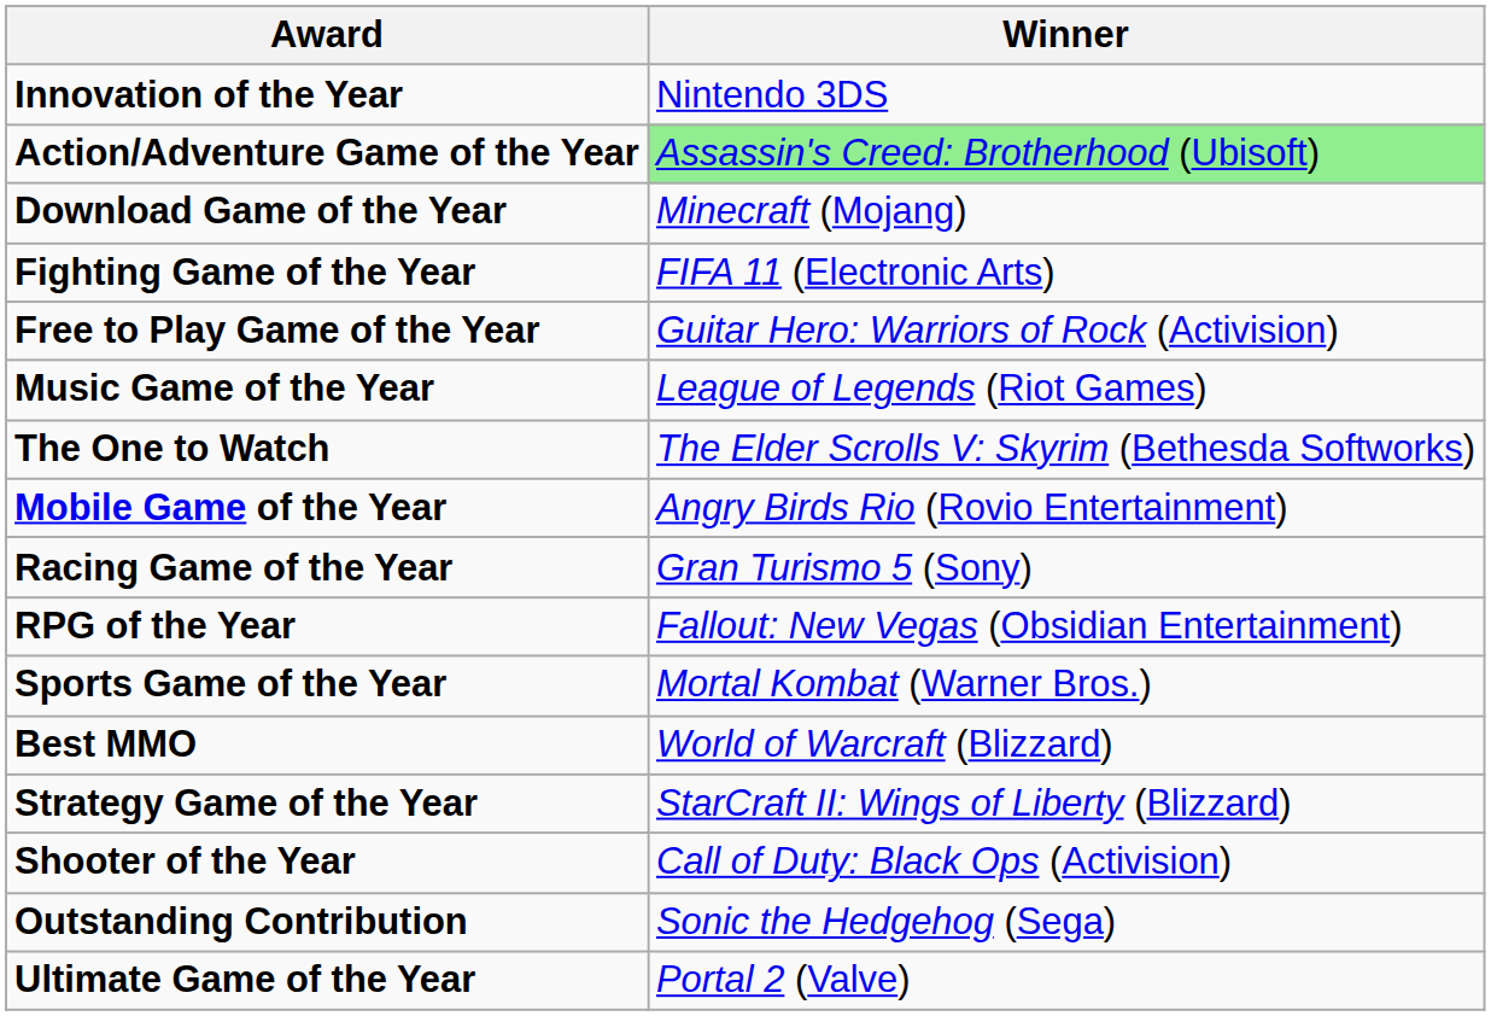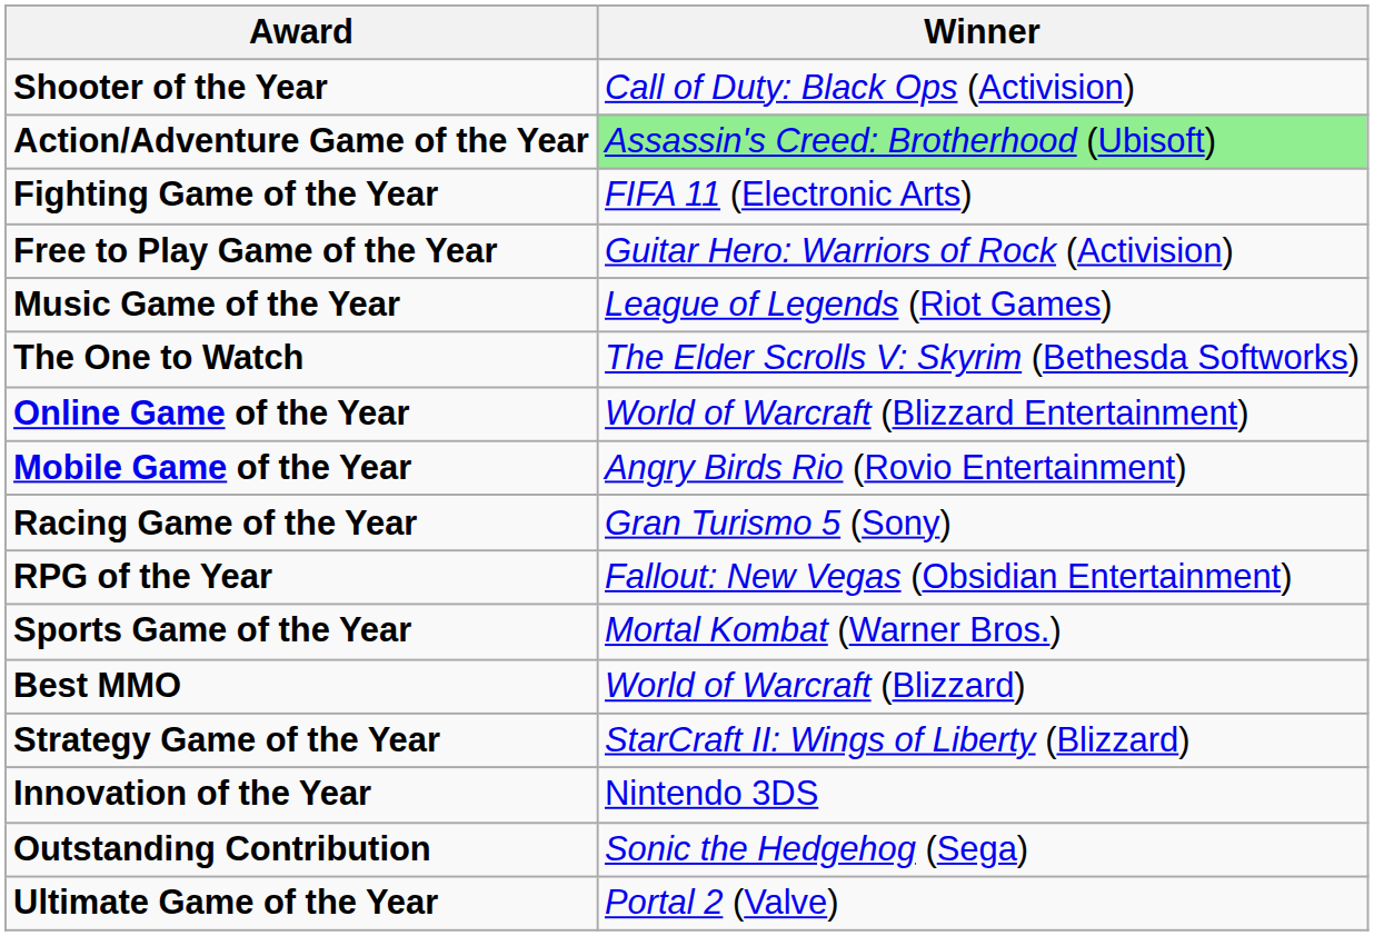rows swapped: Shooter of the Year <-> Innovation of the Year
- row: Download Game of the Year | Minecraft (Mojang)
+ row: Online Game of the Year | World of Warcraft (Blizzard Entertainment)
